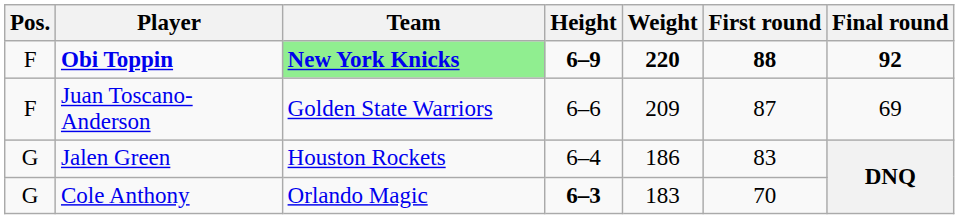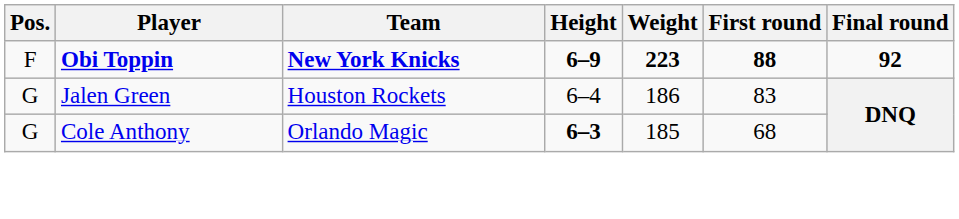Obi Toppin | Team: lightgreen background -> no background
Obi Toppin | Weight: 220 -> 223
- row: F | Juan Toscano-Anderson | Golden State Warriors | 6–6 | 209 | 87 | 69
Cole Anthony | Weight: 183 -> 185
Cole Anthony | First round: 70 -> 68
